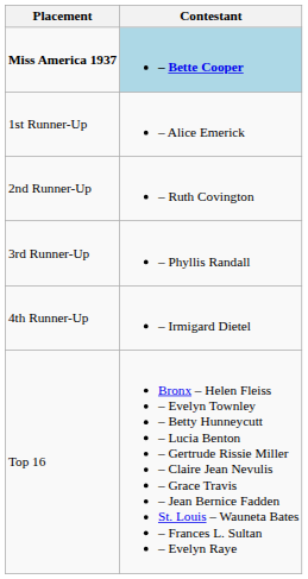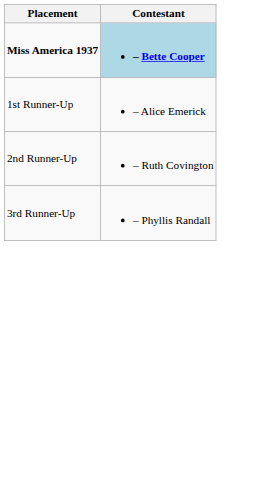- row: 4th Runner-Up | – Irmigard Dietel
- row: Top 16 | Bronx – Helen Fleiss – Evelyn Townley – Betty Hunneycutt – Lucia Benton – Gertrude Rissie Miller – Claire Jean Nevulis – Grace Travis – Jean Bernice Fadden St. Louis – Wauneta Bates – Frances L. Sultan – Evelyn Raye
